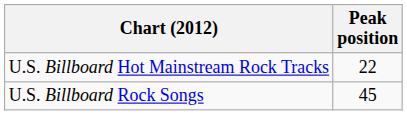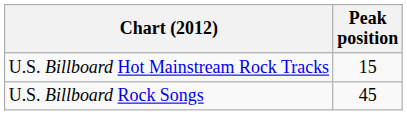U.S. Billboard Hot Mainstream Rock Tracks | Peak position: 22 -> 15
